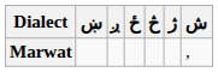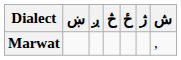columns swapped: څ <-> ځ
